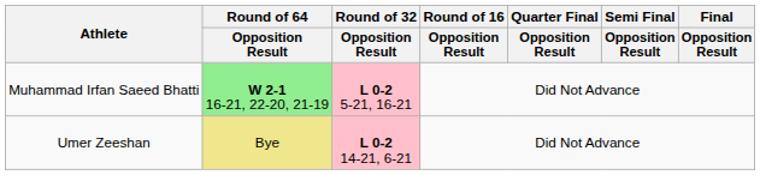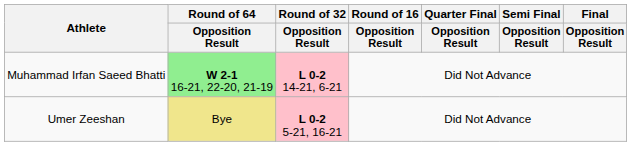Muhammad Irfan Saeed Bhatti | Round of 32 / Opposition Result: L 0-2 5-21, 16-21 -> L 0-2 14-21, 6-21
Umer Zeeshan | Round of 32 / Opposition Result: L 0-2 14-21, 6-21 -> L 0-2 5-21, 16-21
